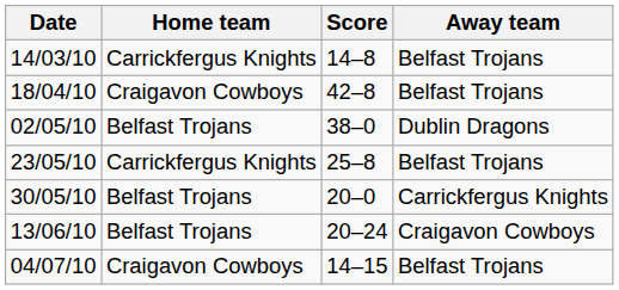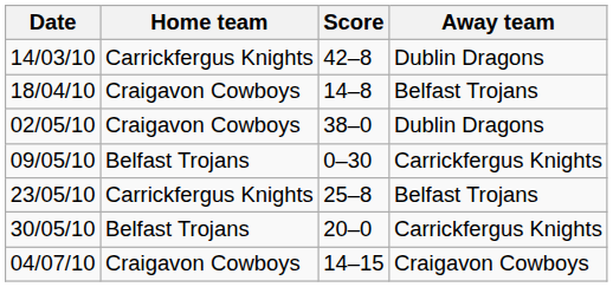14/03/10 | Score: 14–8 -> 42–8
14/03/10 | Away team: Belfast Trojans -> Dublin Dragons
18/04/10 | Score: 42–8 -> 14–8
02/05/10 | Home team: Belfast Trojans -> Craigavon Cowboys
+ row: 09/05/10 | Belfast Trojans | 0–30 | Carrickfergus Knights
- row: 13/06/10 | Belfast Trojans | 20–24 | Craigavon Cowboys
04/07/10 | Away team: Belfast Trojans -> Craigavon Cowboys
